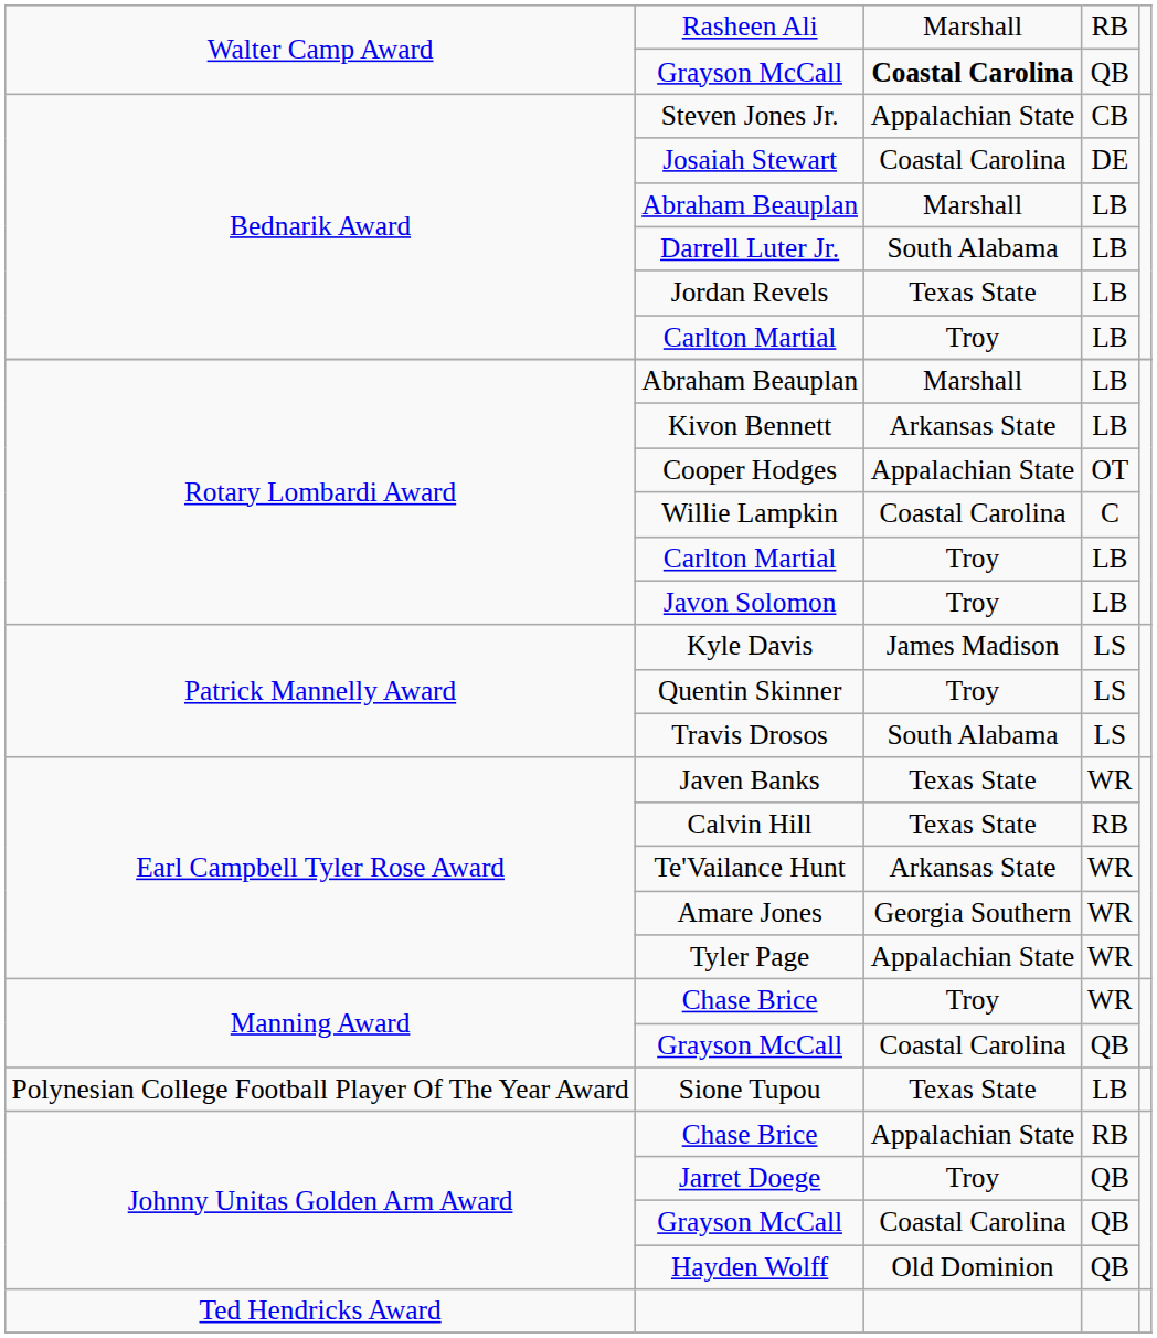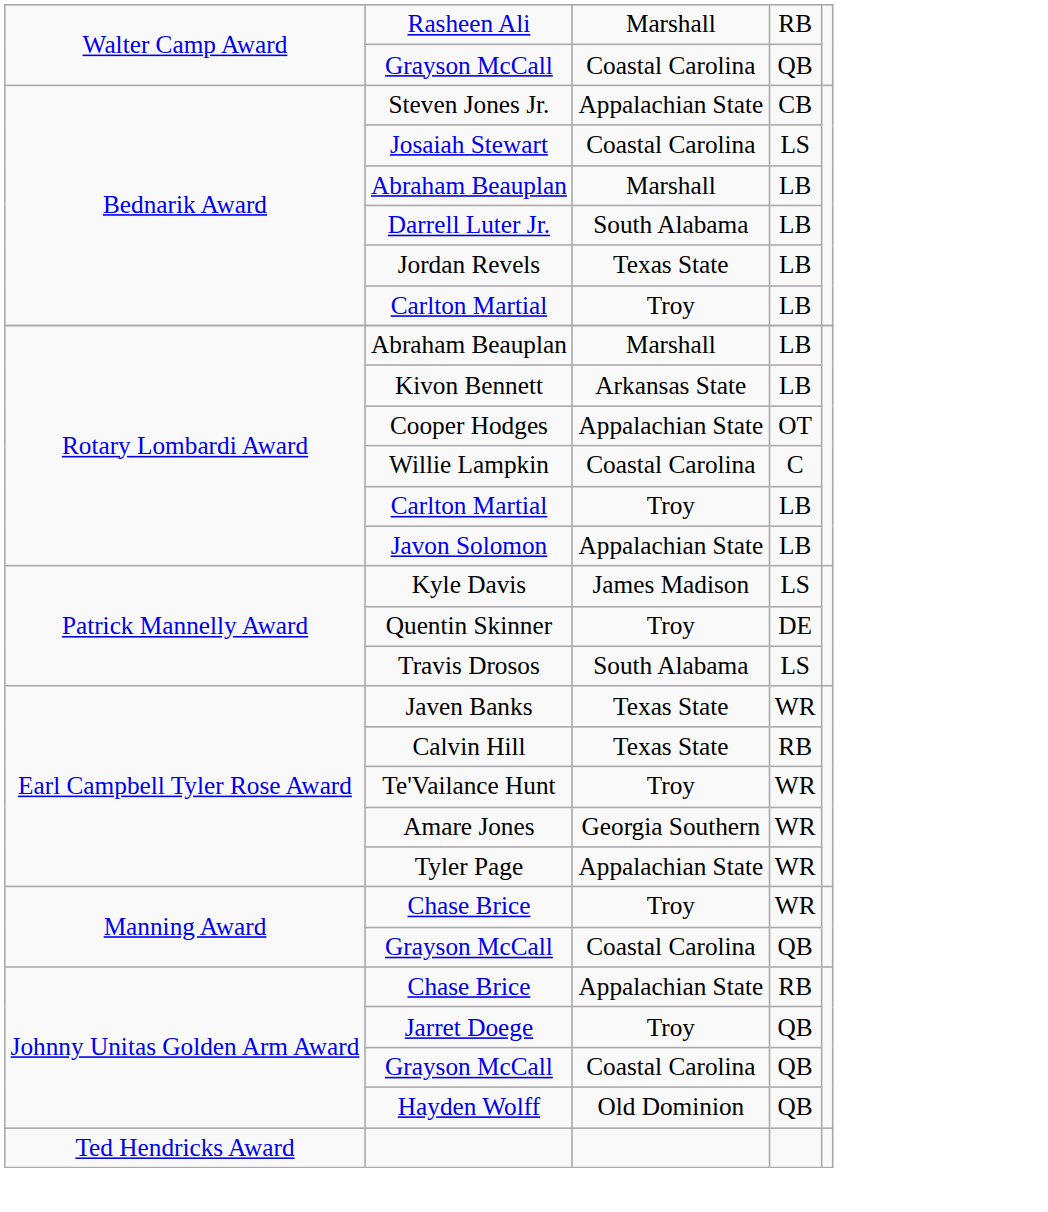Walter Camp Award / Grayson McCall | column 3: bold -> normal
Josaiah Stewart | column 4: DE -> LS
Javon Solomon | column 3: Troy -> Appalachian State
Quentin Skinner | column 4: LS -> DE
Te'Vailance Hunt | column 3: Arkansas State -> Troy
- row: Polynesian College Football Player Of The Year Award | Sione Tupou | Texas State | LB
